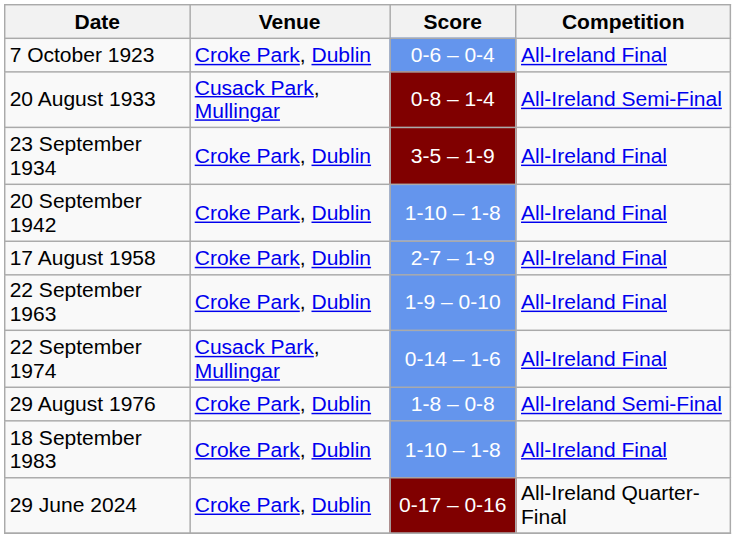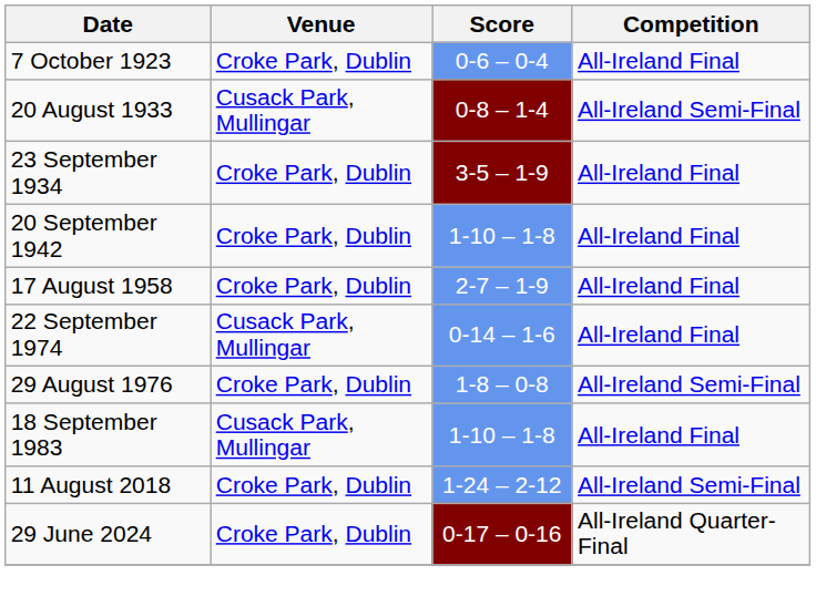- row: 22 September 1963 | Croke Park, Dublin | 1-9 – 0-10 | All-Ireland Final
18 September 1983 | Venue: Croke Park, Dublin -> Cusack Park, Mullingar
+ row: 11 August 2018 | Croke Park, Dublin | 1-24 – 2-12 | All-Ireland Semi-Final
